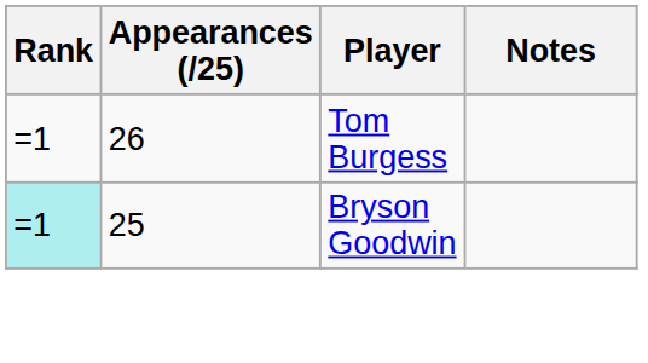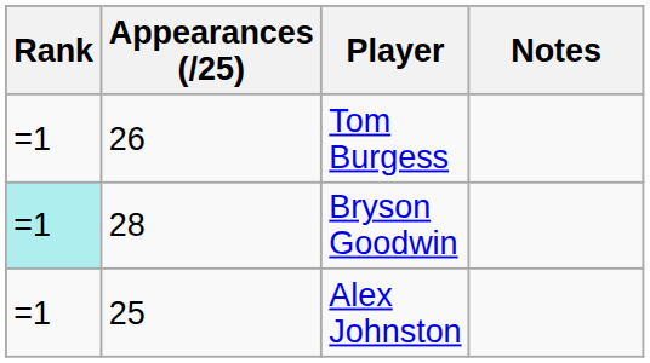Bryson Goodwin | Appearances (/25): 25 -> 28
+ row: =1 | 25 | Alex Johnston
